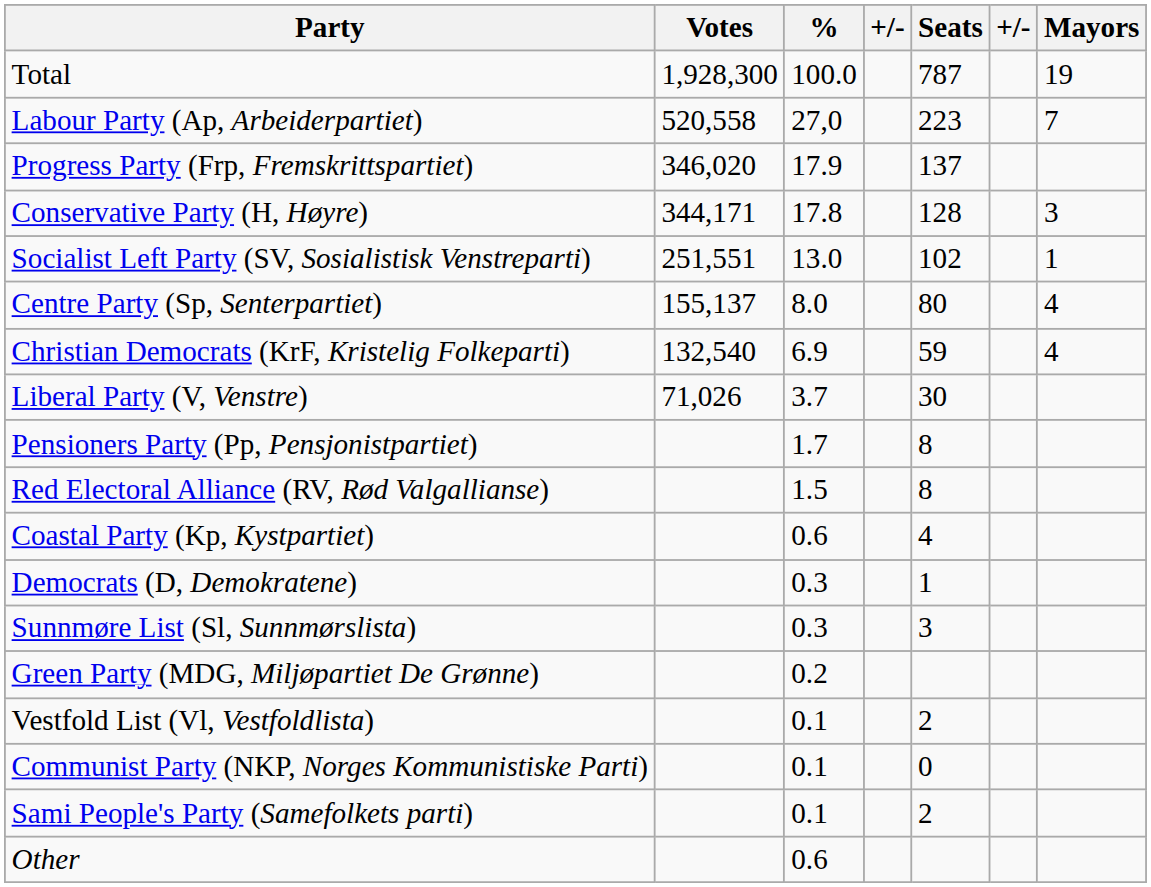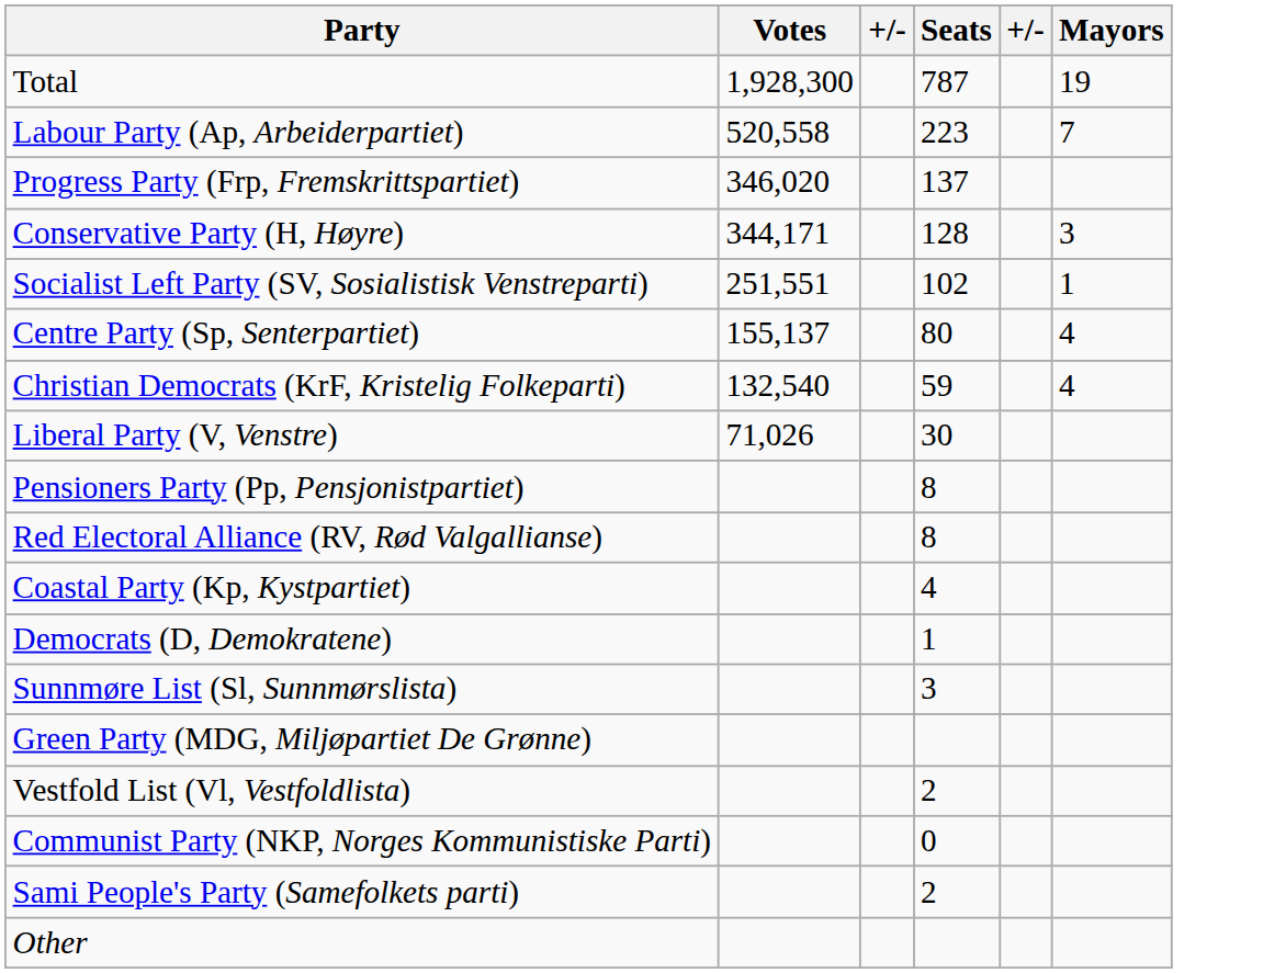- column: % | 100.0 | 27,0 | 17.9 | 17.8 | 13.0 | 8.0 | 6.9 | 3.7 | 1.7 | 1.5 | 0.6 | 0.3 | 0.3 | 0.2 | 0.1 | 0.1 | 0.1 | 0.6
